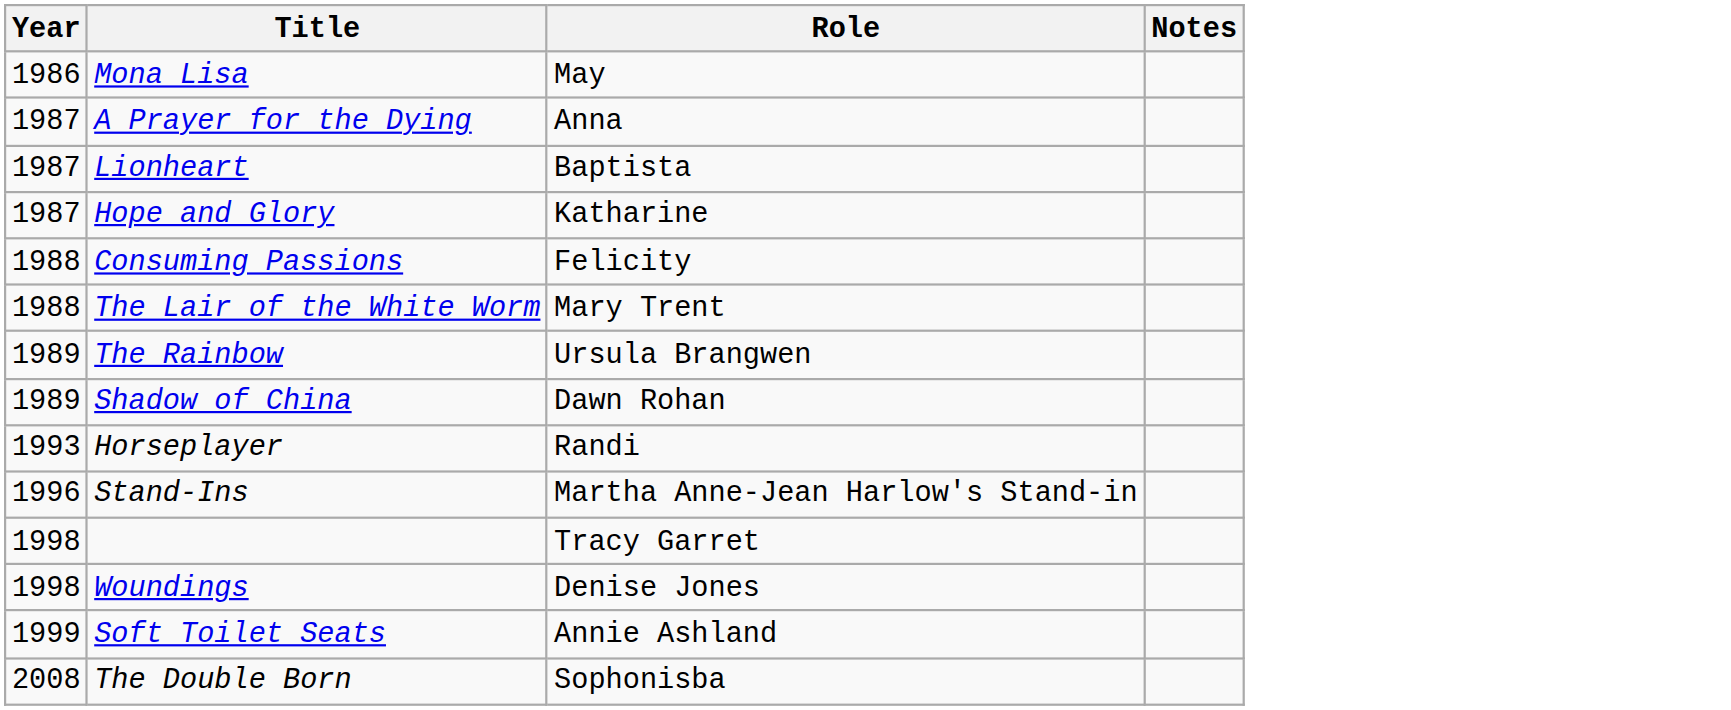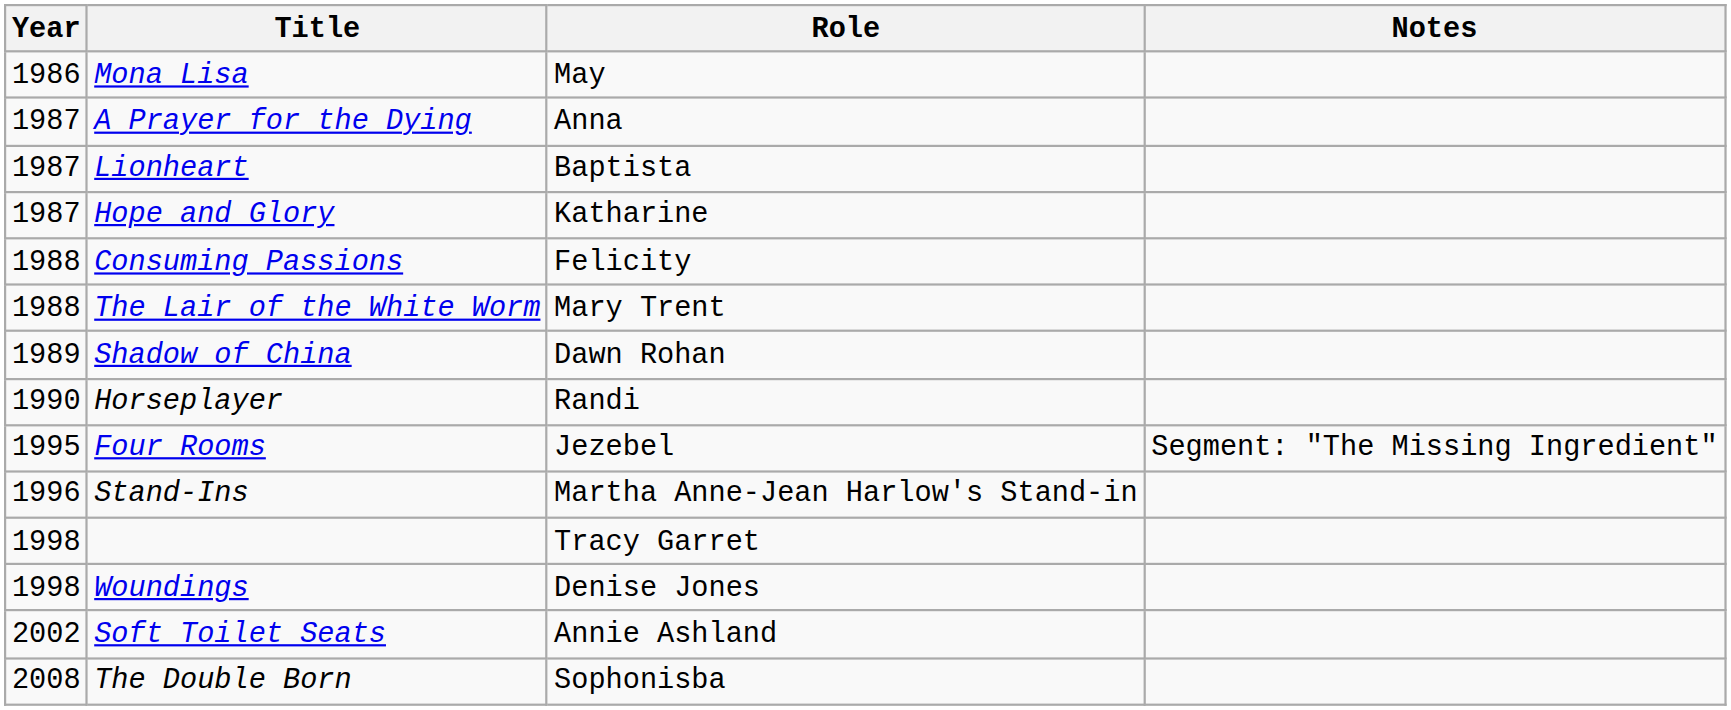- row: 1989 | The Rainbow | Ursula Brangwen
Horseplayer | Year: 1993 -> 1990
+ row: 1995 | Four Rooms | Jezebel | Segment: "The Missing Ingredient"
Soft Toilet Seats | Year: 1999 -> 2002
